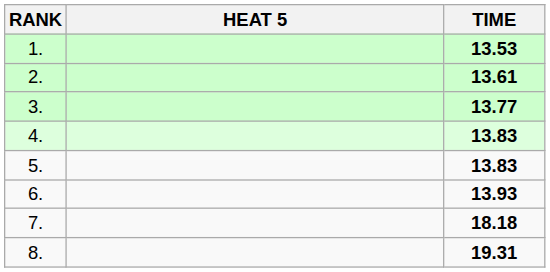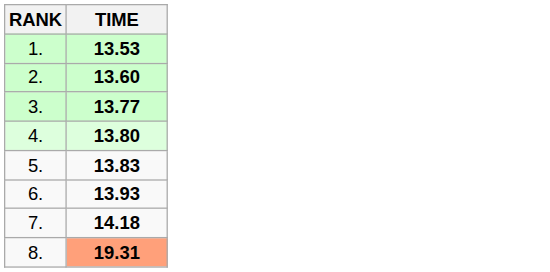- column: HEAT 5
2. | TIME: 13.61 -> 13.60
4. | TIME: 13.83 -> 13.80
7. | TIME: 18.18 -> 14.18
8. | TIME: no background -> lightsalmon background
